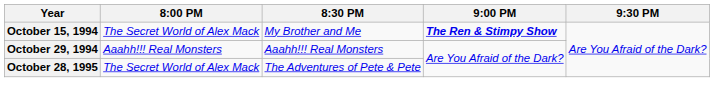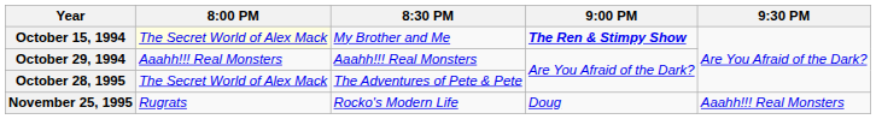October 15, 1994 | 8:00 PM: no background -> lightyellow background
+ row: November 25, 1995 | Rugrats | Rocko's Modern Life | Doug | Aaahh!!! Real Monsters
